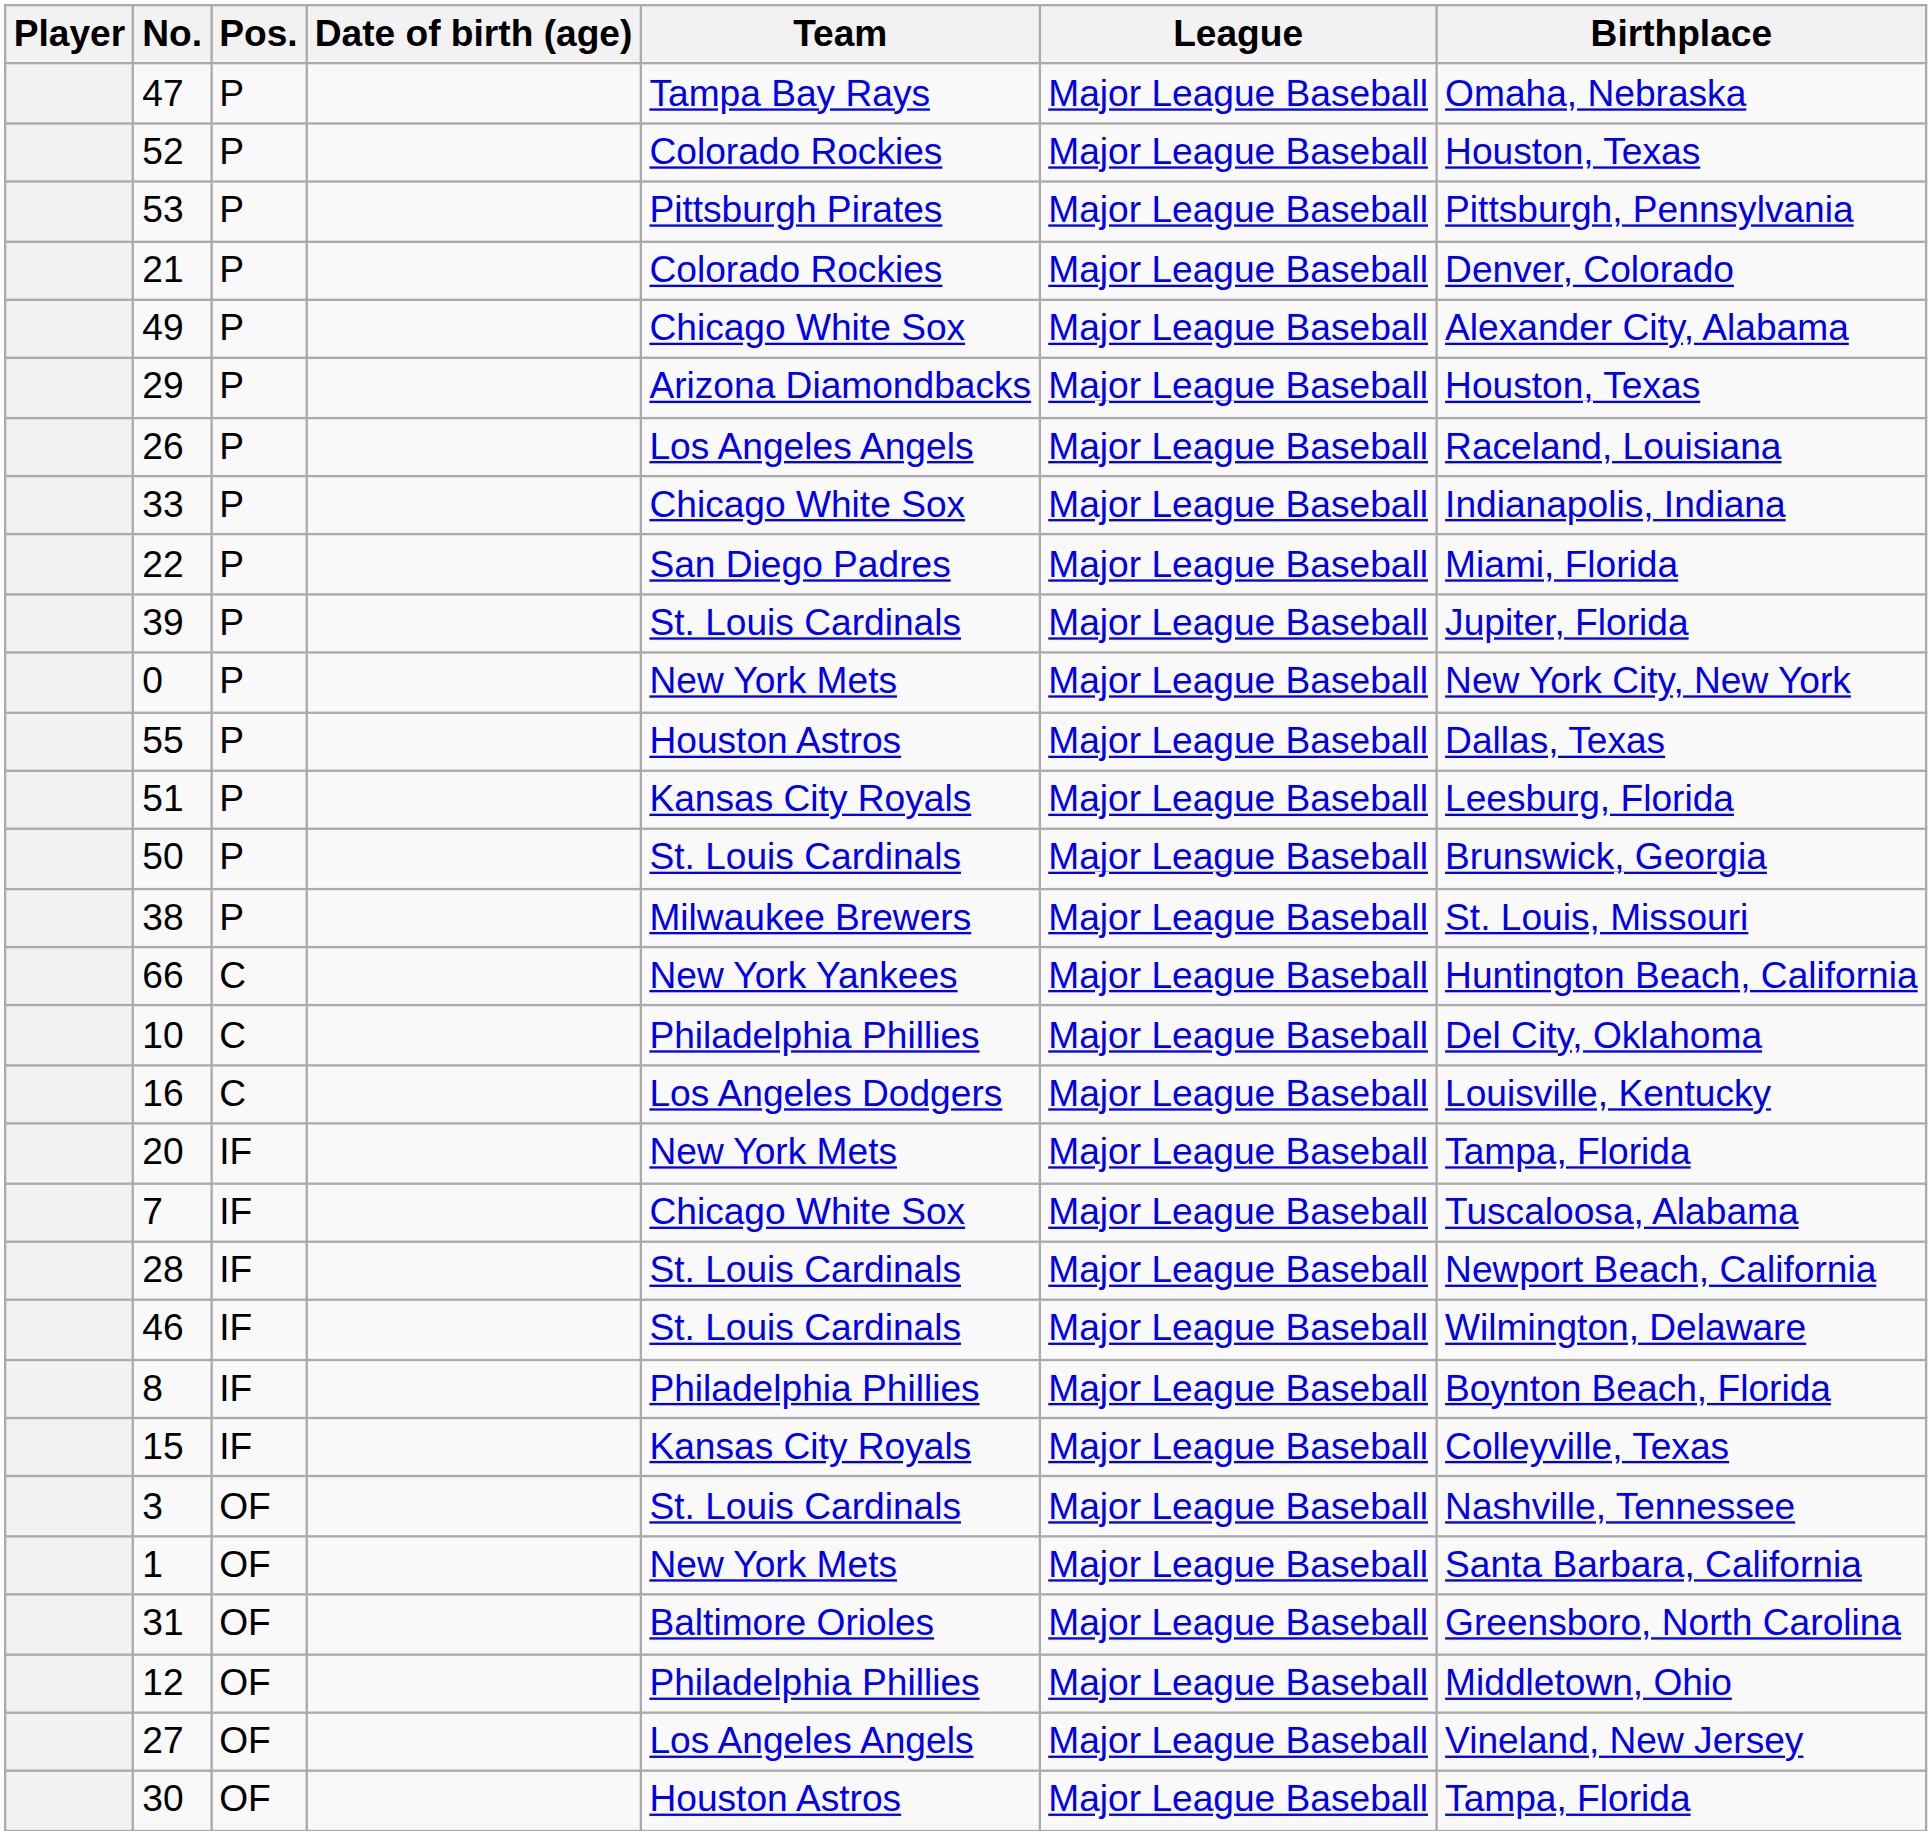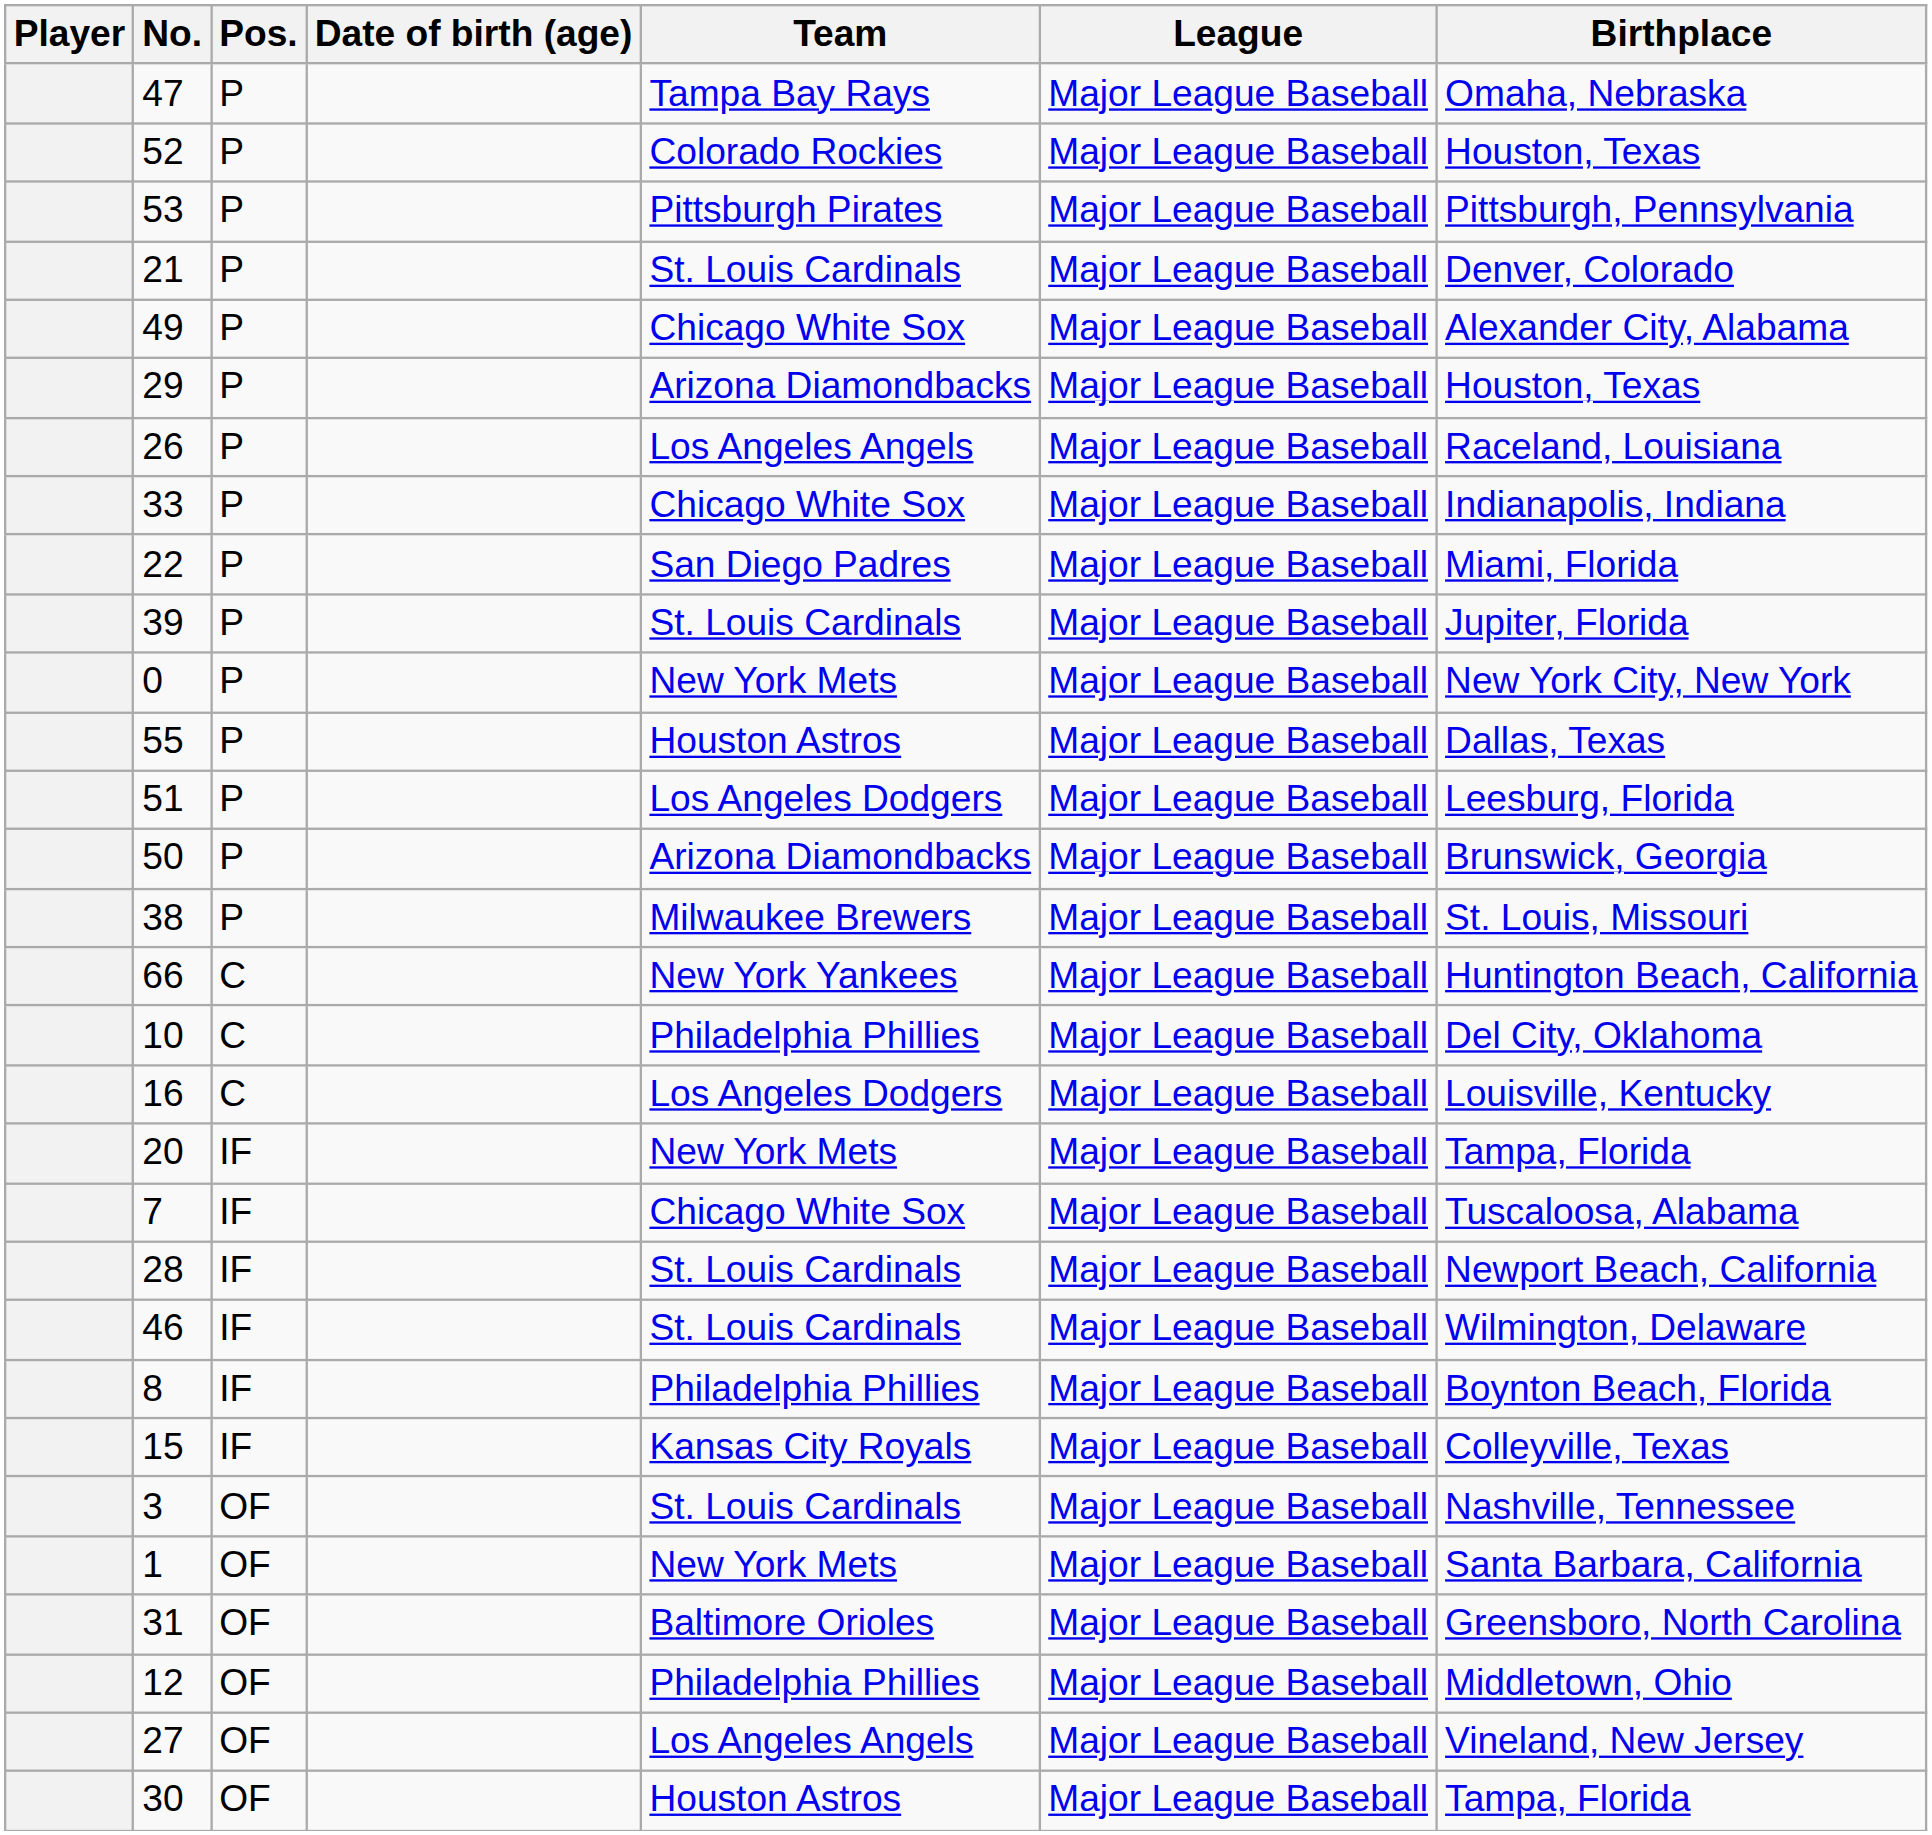21 | Team: Colorado Rockies -> St. Louis Cardinals
51 | Team: Kansas City Royals -> Los Angeles Dodgers
50 | Team: St. Louis Cardinals -> Arizona Diamondbacks
